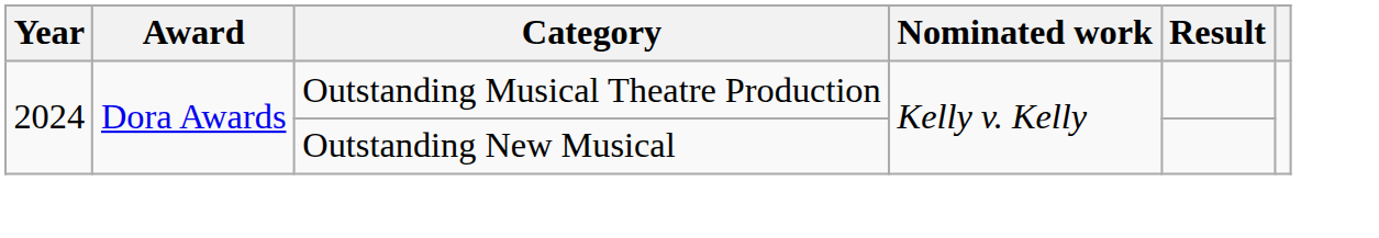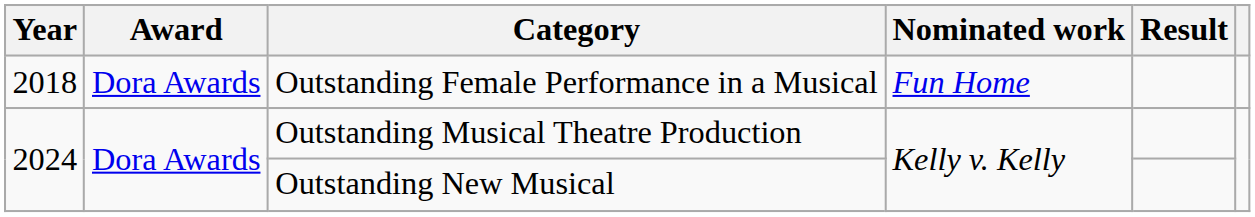+ row: 2018 | Dora Awards | Outstanding Female Performance in a Musical | Fun Home
